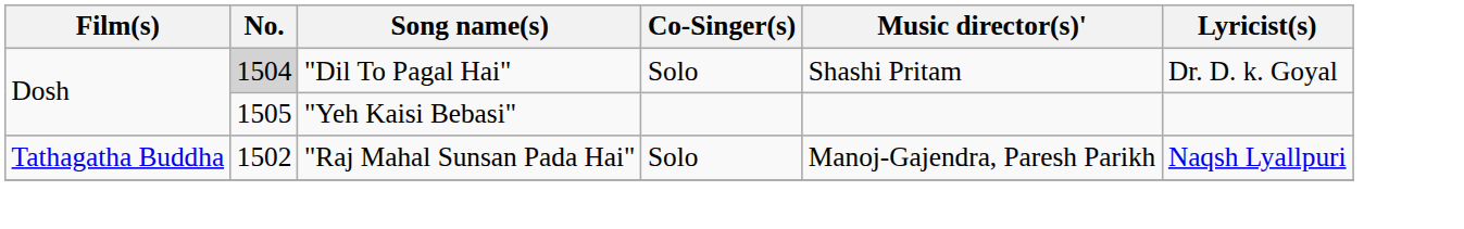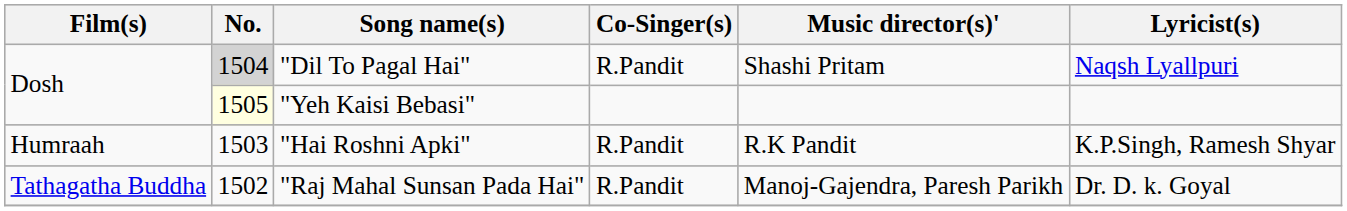"Dil To Pagal Hai" | Co-Singer(s): Solo -> R.Pandit
"Dil To Pagal Hai" | Lyricist(s): Dr. D. k. Goyal -> Naqsh Lyallpuri
"Yeh Kaisi Bebasi" | No.: no background -> lightyellow background
+ row: Humraah | 1503 | "Hai Roshni Apki" | R.Pandit | R.K Pandit | K.P.Singh, Ramesh Shyar
"Raj Mahal Sunsan Pada Hai" | Co-Singer(s): Solo -> R.Pandit
"Raj Mahal Sunsan Pada Hai" | Lyricist(s): Naqsh Lyallpuri -> Dr. D. k. Goyal
